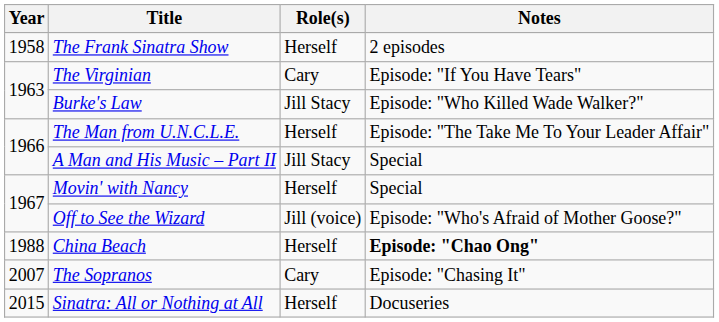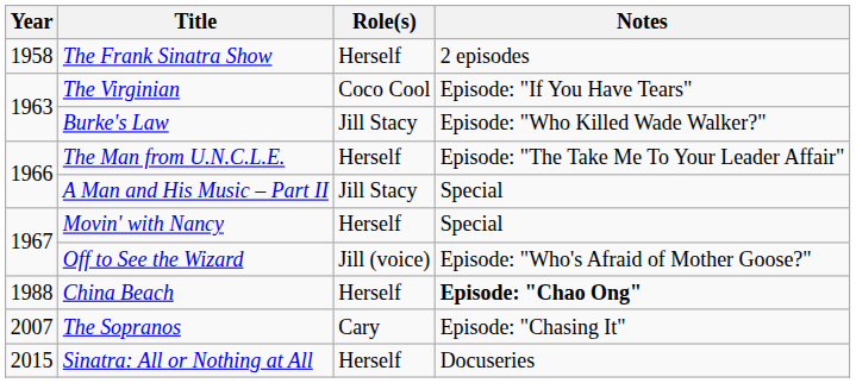The Virginian | Role(s): Cary -> Coco Cool
